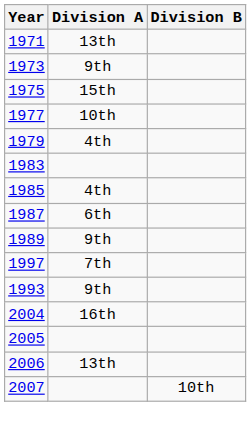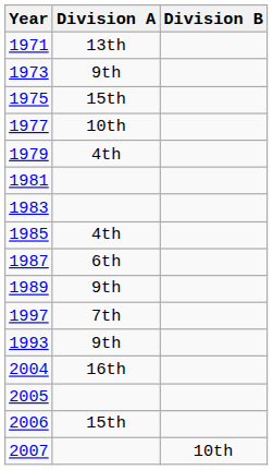+ row: 1981
2006 | Division A: 13th -> 15th
